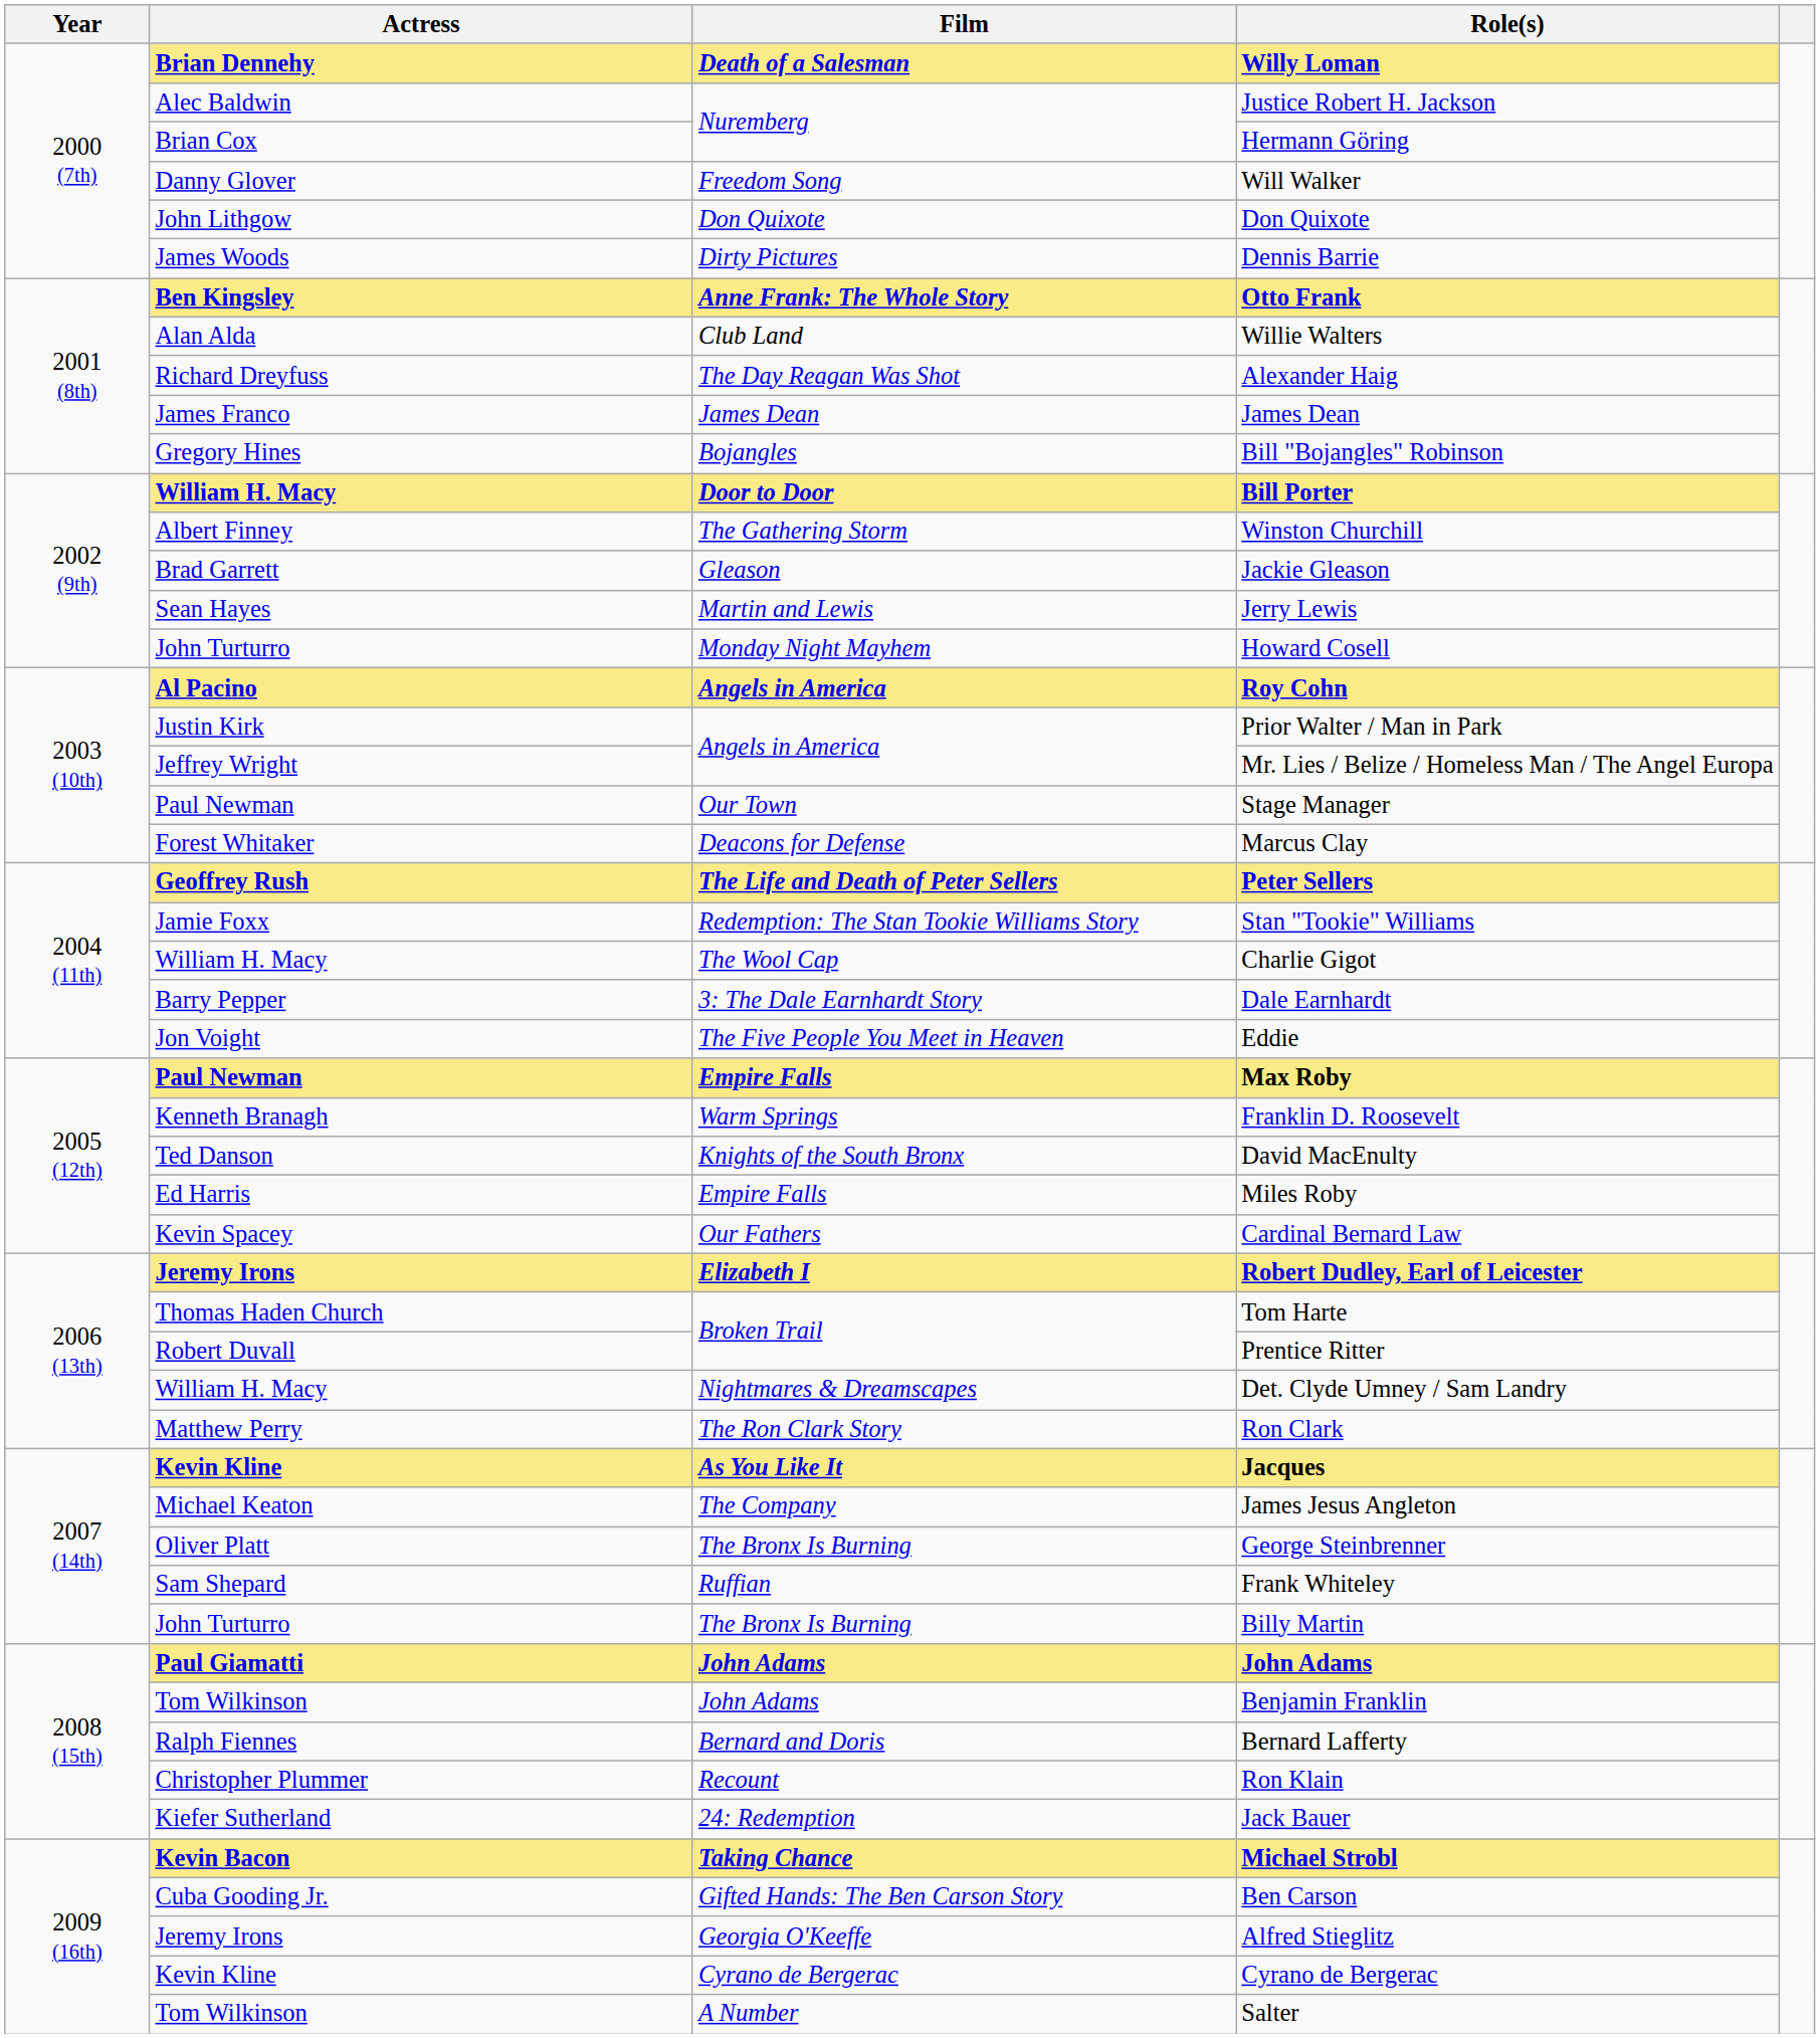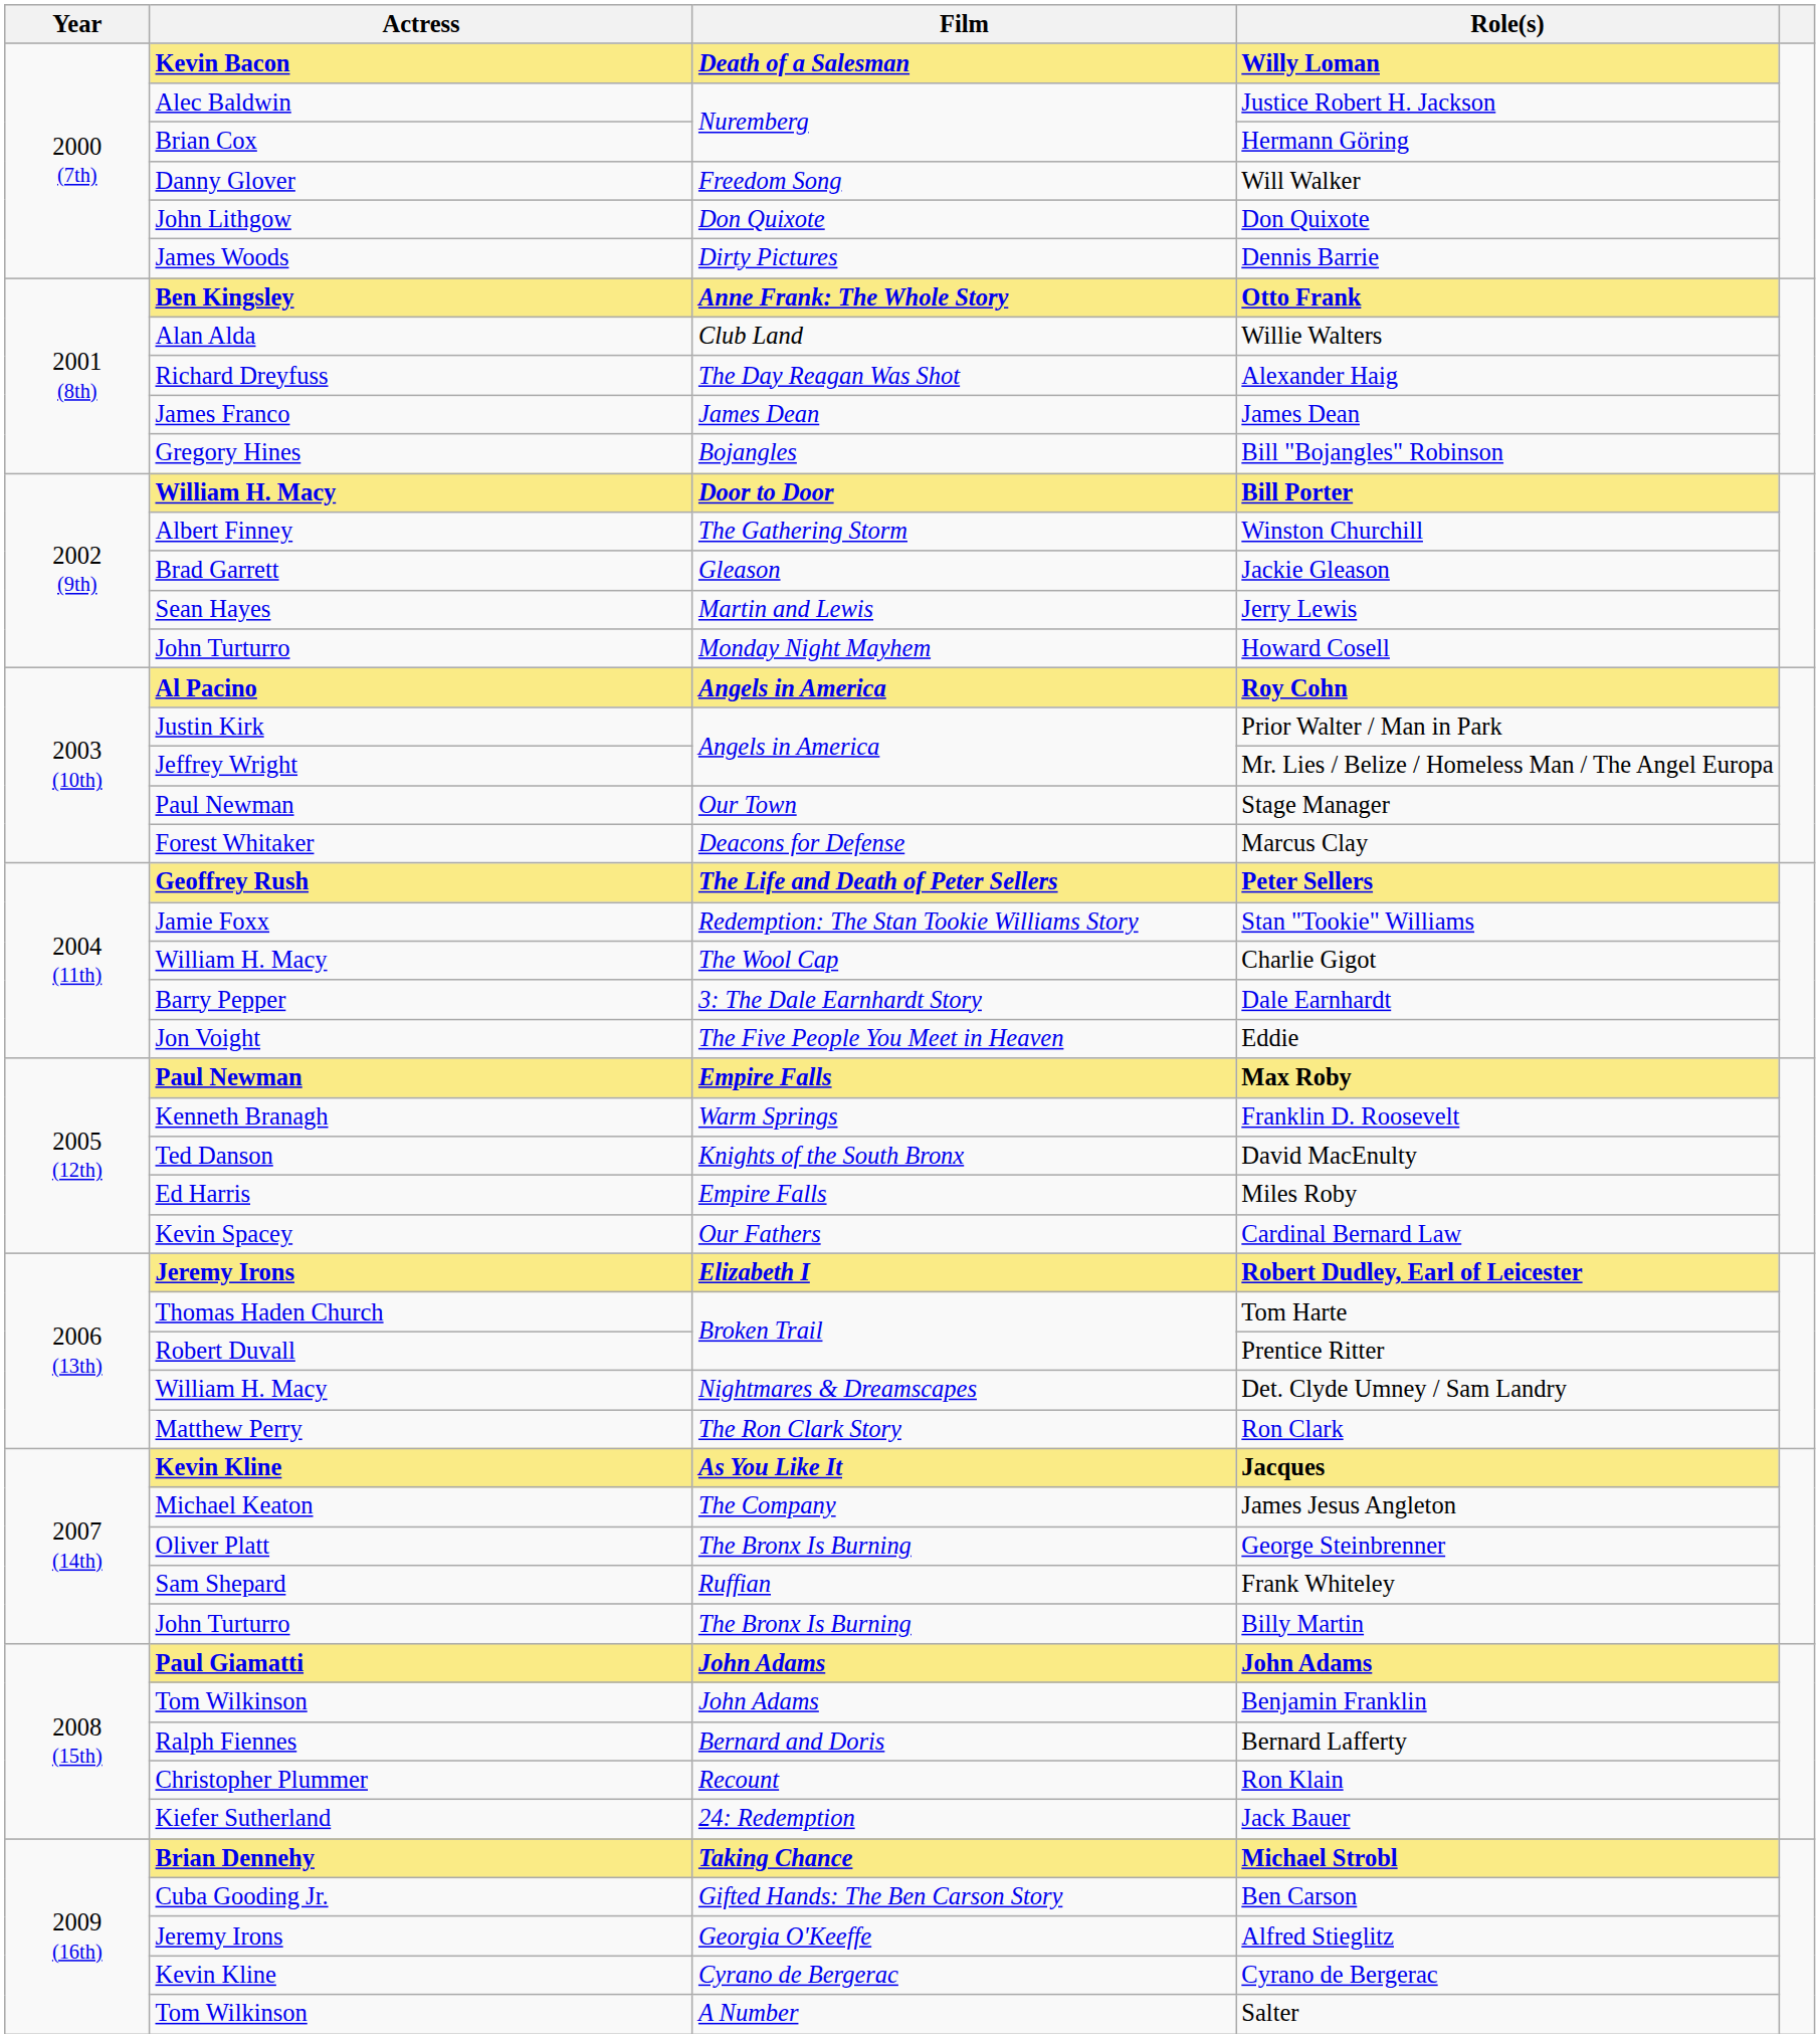Willy Loman | Actress: Brian Dennehy -> Kevin Bacon
Michael Strobl | Actress: Kevin Bacon -> Brian Dennehy
